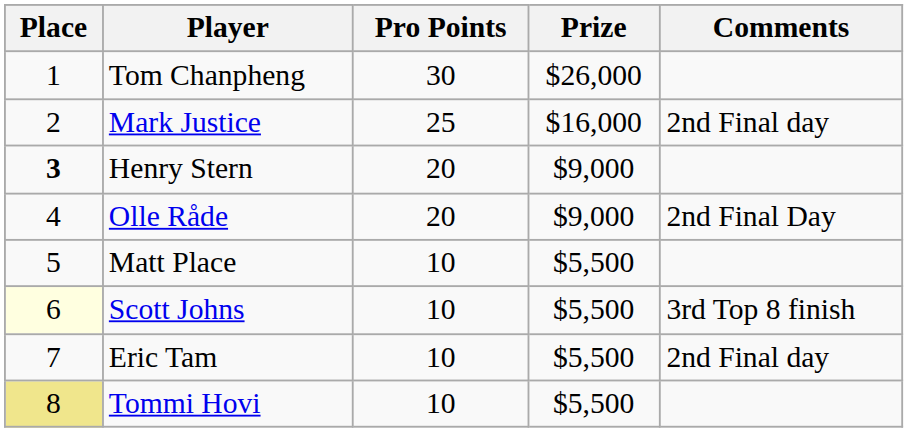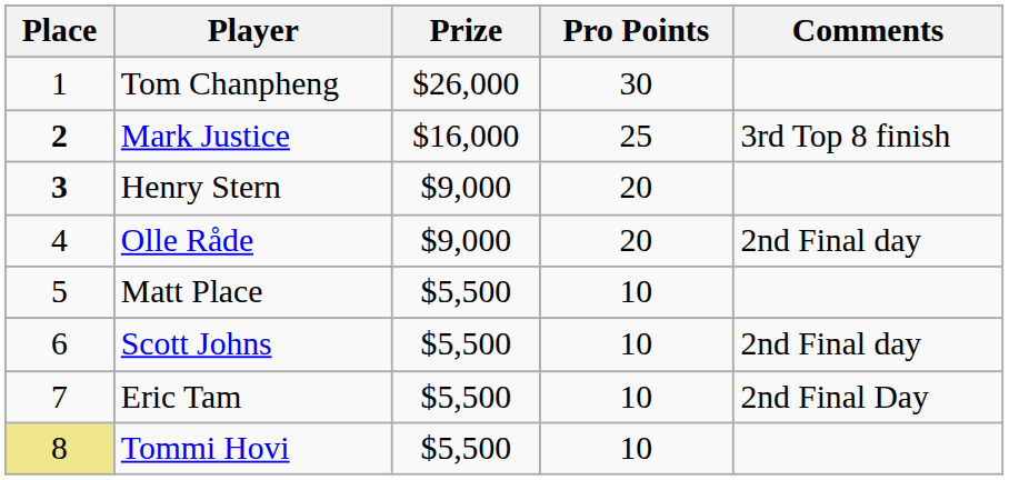columns swapped: Prize <-> Pro Points
Mark Justice | Place: normal -> bold
Mark Justice | Comments: 2nd Final day -> 3rd Top 8 finish
Olle Råde | Comments: 2nd Final Day -> 2nd Final day
Scott Johns | Place: lightyellow background -> no background
Scott Johns | Comments: 3rd Top 8 finish -> 2nd Final day
Eric Tam | Comments: 2nd Final day -> 2nd Final Day
